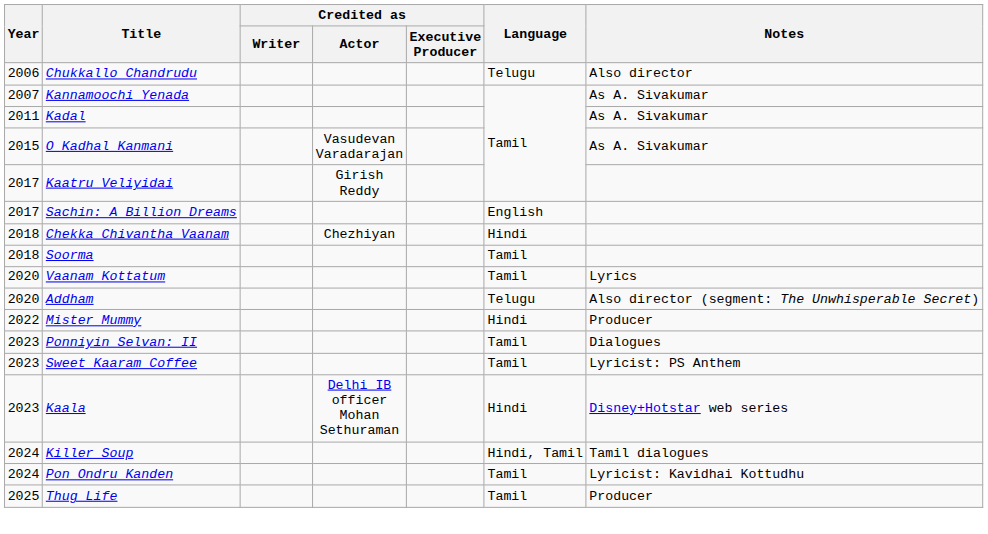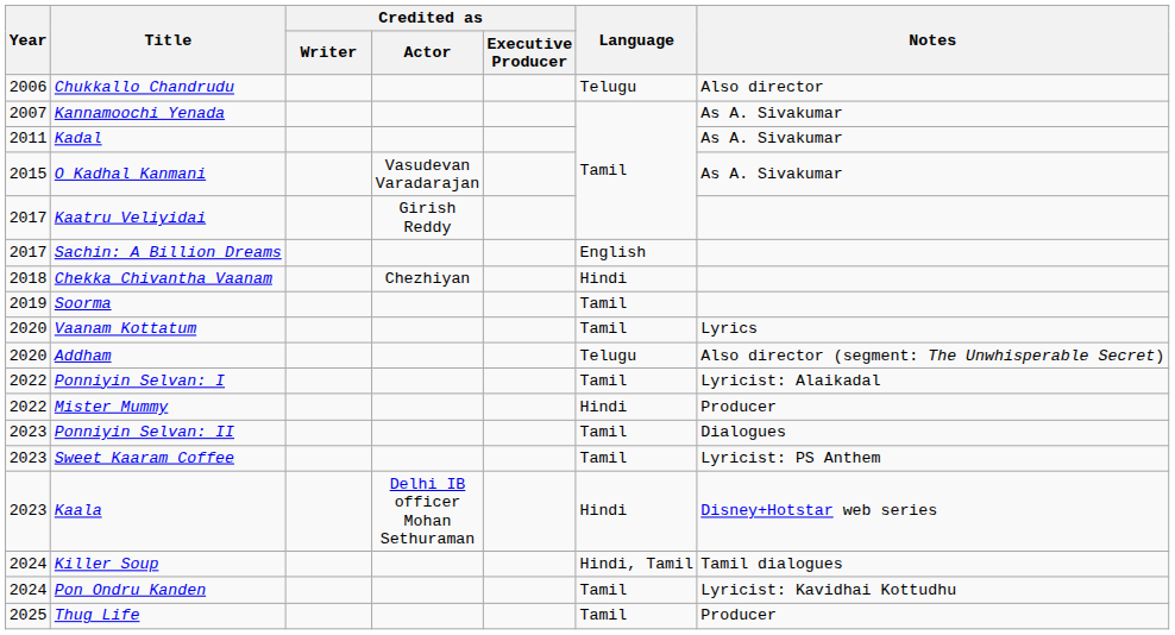Soorma | Year: 2018 -> 2019
+ row: 2022 | Ponniyin Selvan: I | Tamil | Lyricist: Alaikadal
